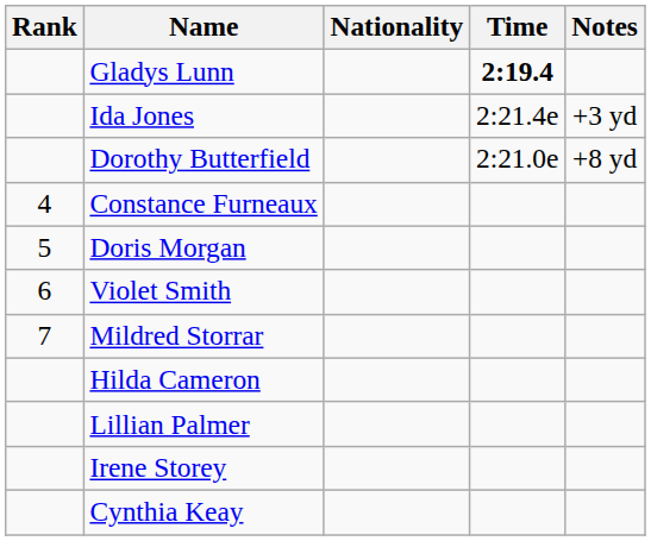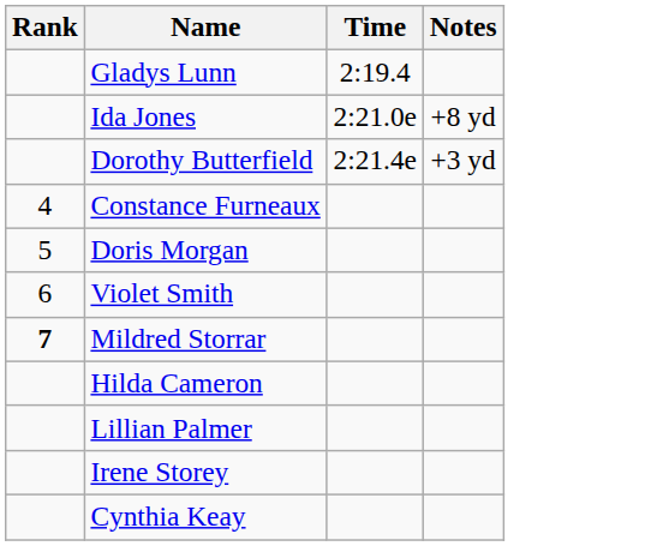- column: Nationality
Gladys Lunn | Time: bold -> normal
Ida Jones | Time: 2:21.4e -> 2:21.0e
Ida Jones | Notes: +3 yd -> +8 yd
Dorothy Butterfield | Time: 2:21.0e -> 2:21.4e
Dorothy Butterfield | Notes: +8 yd -> +3 yd
Mildred Storrar | Rank: normal -> bold
